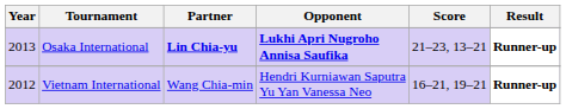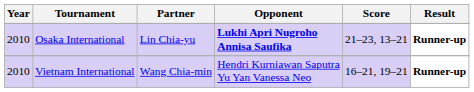Osaka International | Year: 2013 -> 2010
Osaka International | Partner: bold -> normal
Vietnam International | Year: 2012 -> 2010
